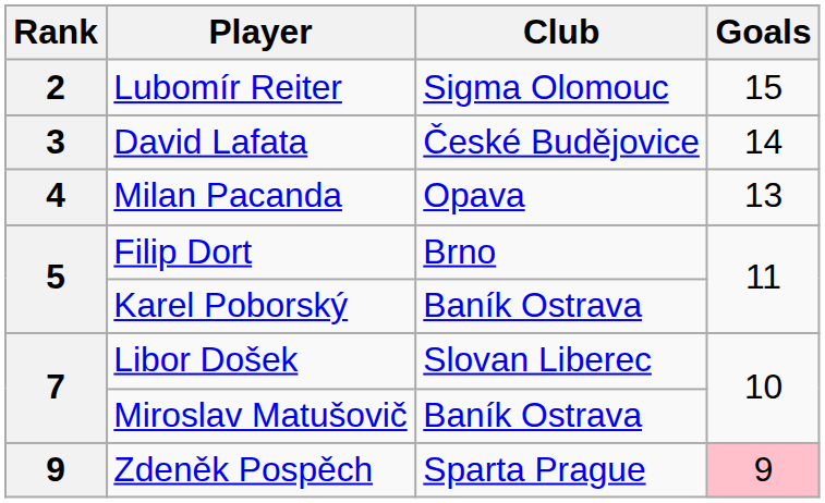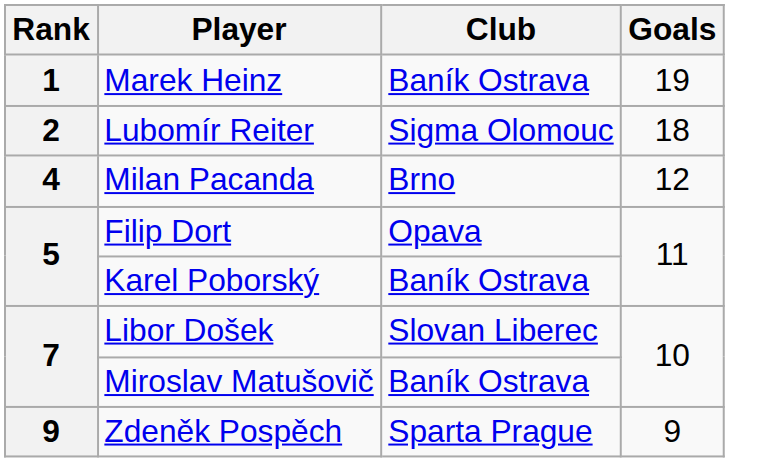+ row: 1 | Marek Heinz | Baník Ostrava | 19
Lubomír Reiter | Goals: 15 -> 18
- row: 3 | David Lafata | České Budějovice | 14
Milan Pacanda | Club: Opava -> Brno
Milan Pacanda | Goals: 13 -> 12
Filip Dort | Club: Brno -> Opava
Zdeněk Pospěch | Goals: pink background -> no background
